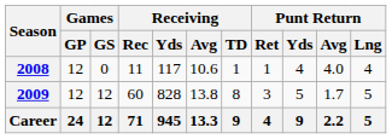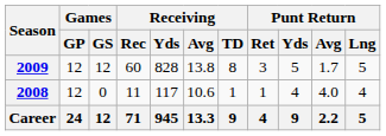rows swapped: 2008 <-> 2009
